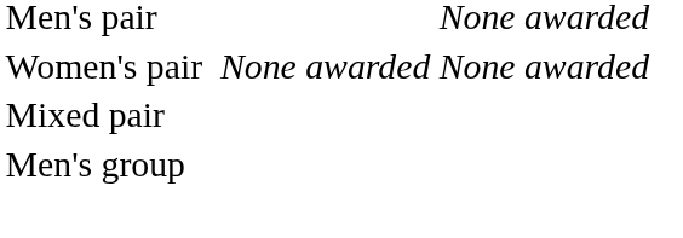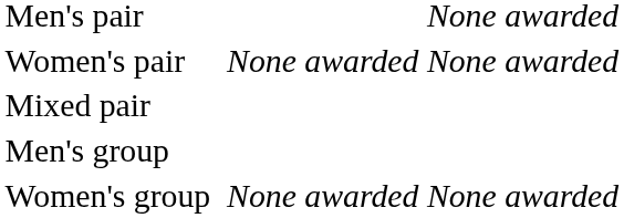+ row: Women's group | None awarded | None awarded
